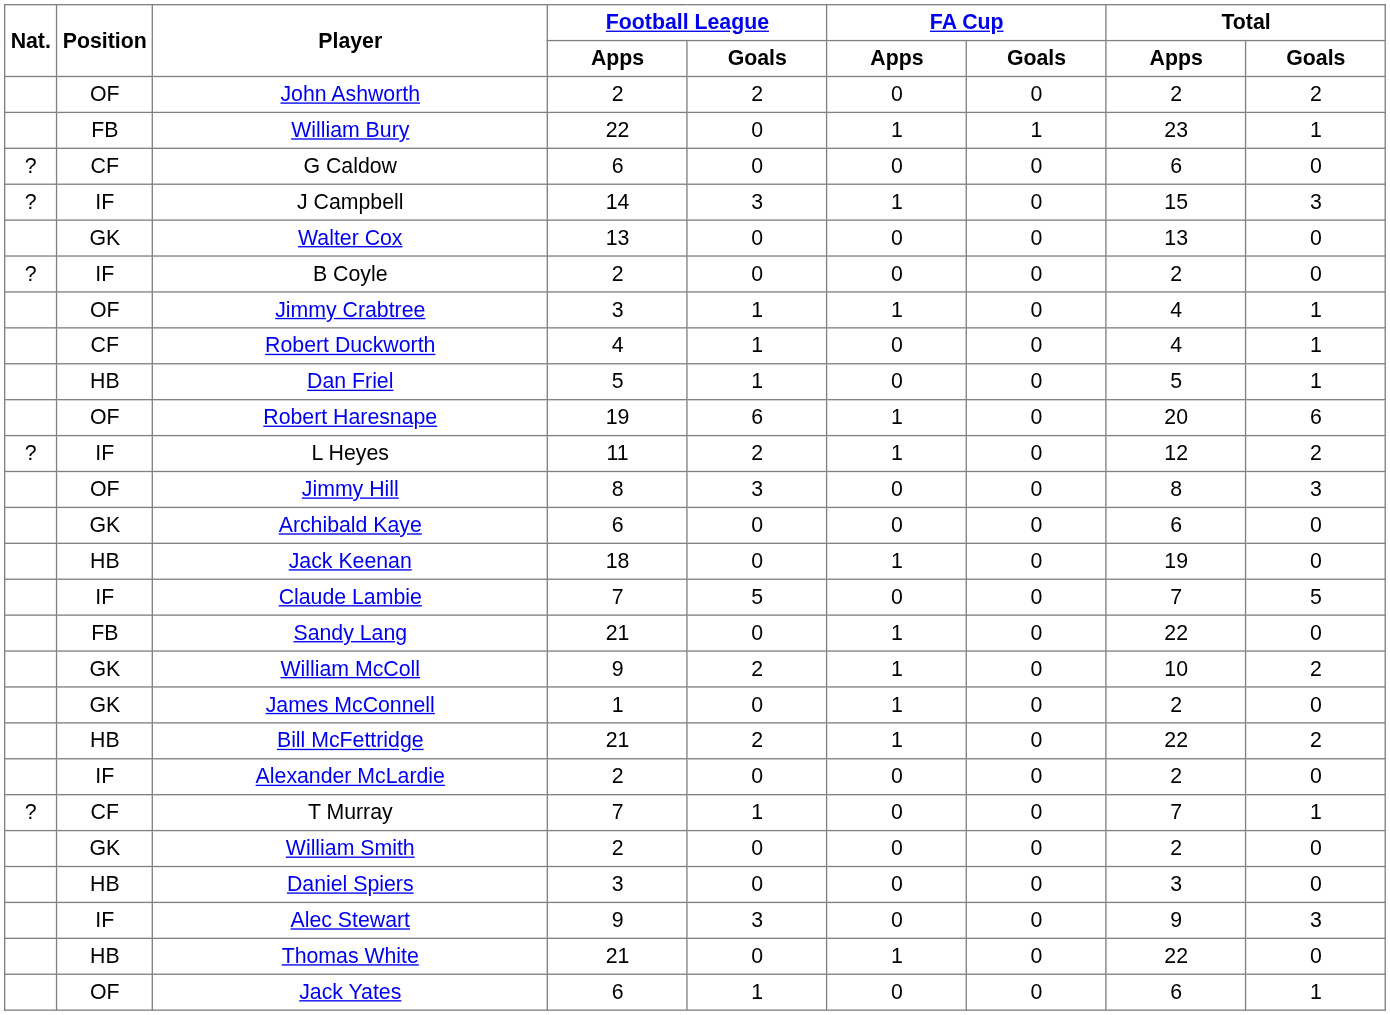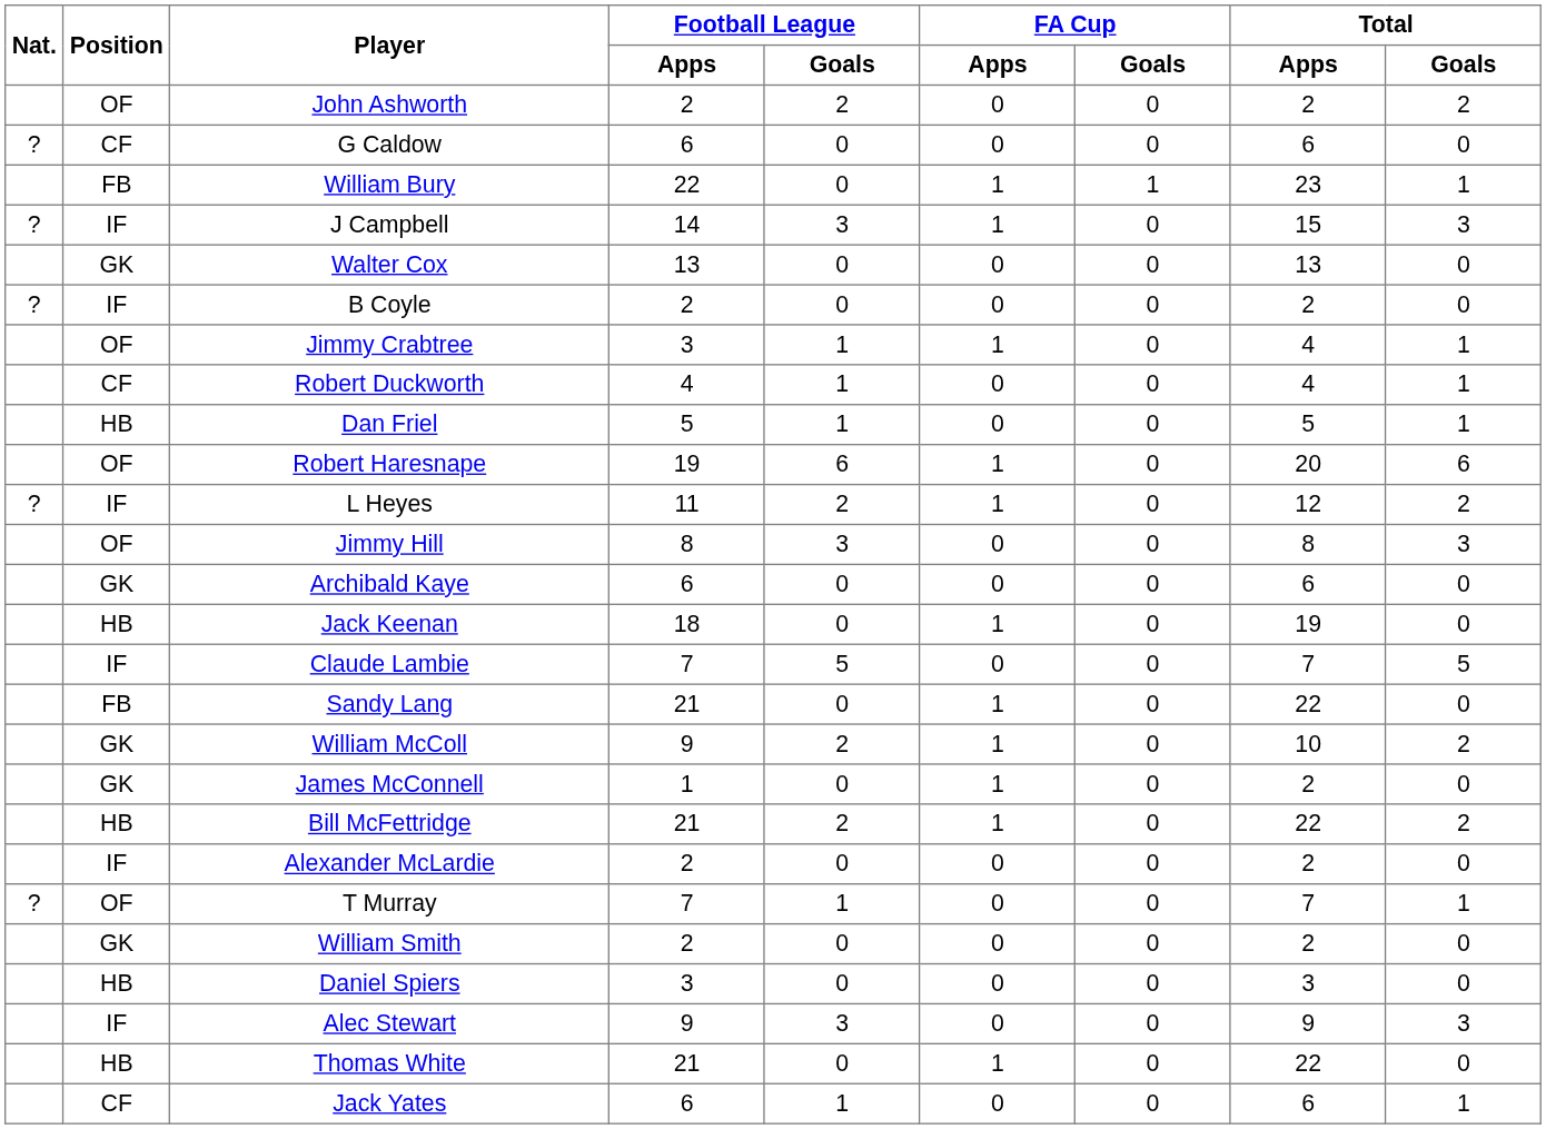rows swapped: William Bury <-> G Caldow
T Murray | Position: CF -> OF
Jack Yates | Position: OF -> CF
